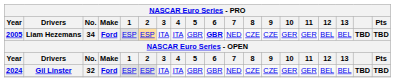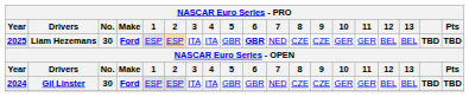Liam Hezemans | Year: 2005 -> 2025
Liam Hezemans | No.: 34 -> 30
Gil Linster | No.: 32 -> 30
